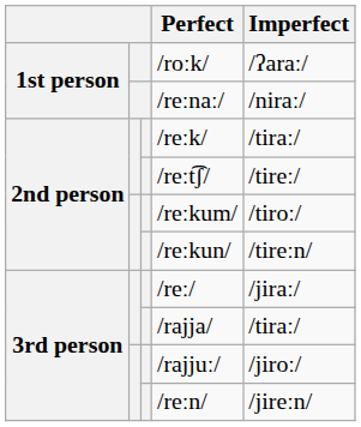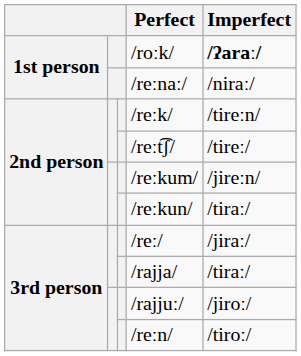/roːk/ | Imperfect: normal -> bold
/reːk/ | Imperfect: /tiraː/ -> /tireːn/
/reːkum/ | Imperfect: /tiroː/ -> /jireːn/
/reːkun/ | Imperfect: /tireːn/ -> /tiraː/
/reːn/ | Imperfect: /jireːn/ -> /tiroː/
